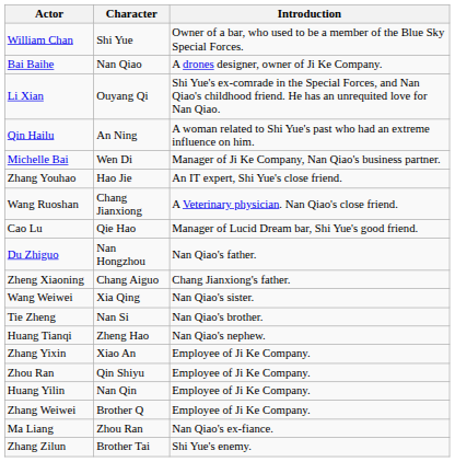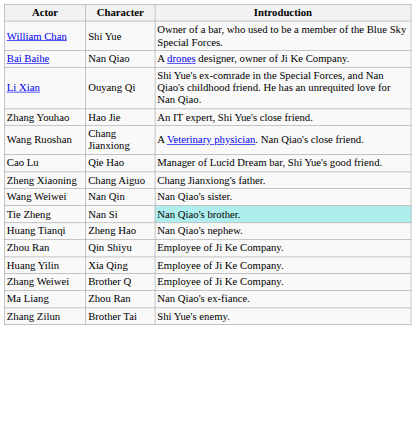- row: Qin Hailu | An Ning | A woman related to Shi Yue's past who had an extreme influence on him.
- row: Michelle Bai | Wen Di | Manager of Ji Ke Company, Nan Qiao's business partner.
- row: Du Zhiguo | Nan Hongzhou | Nan Qiao's father.
Wang Weiwei | Character: Xia Qing -> Nan Qin
Tie Zheng | Introduction: no background -> paleturquoise background
- row: Zhang Yixin | Xiao An | Employee of Ji Ke Company.
Huang Yilin | Character: Nan Qin -> Xia Qing
